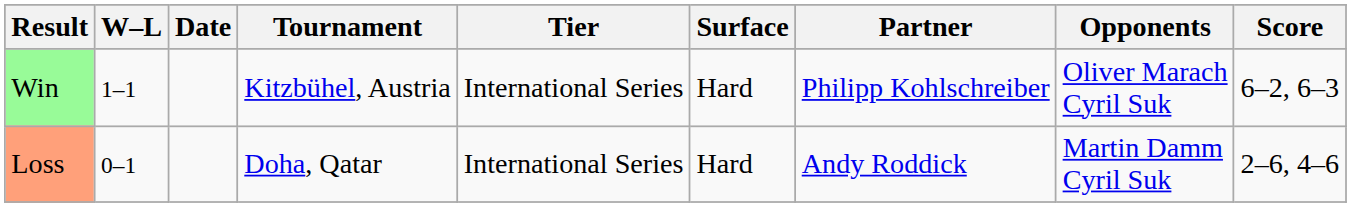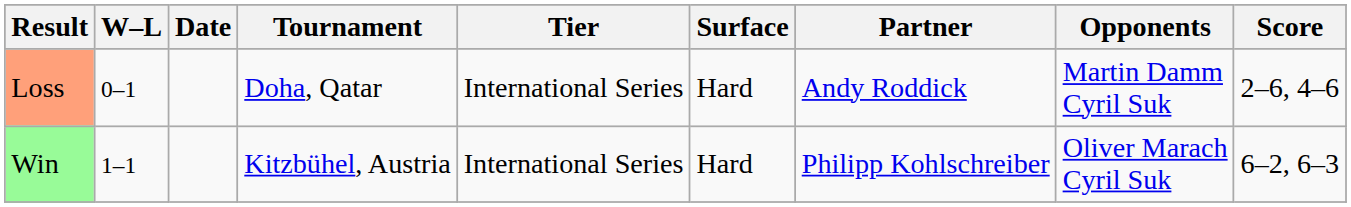rows swapped: Loss <-> Win
